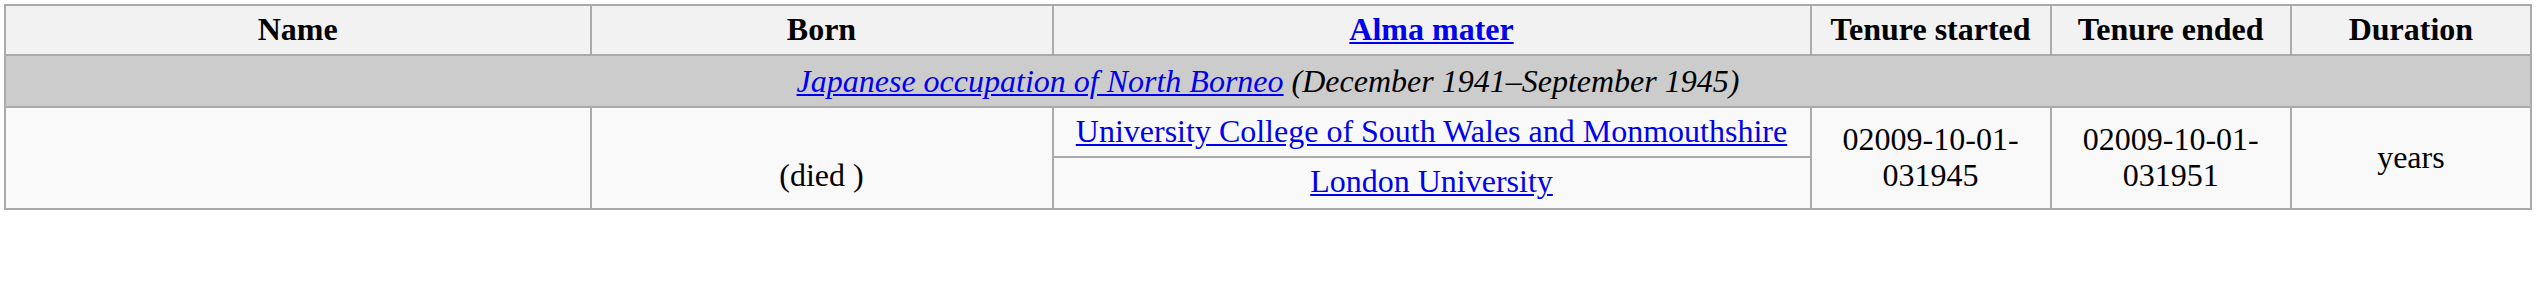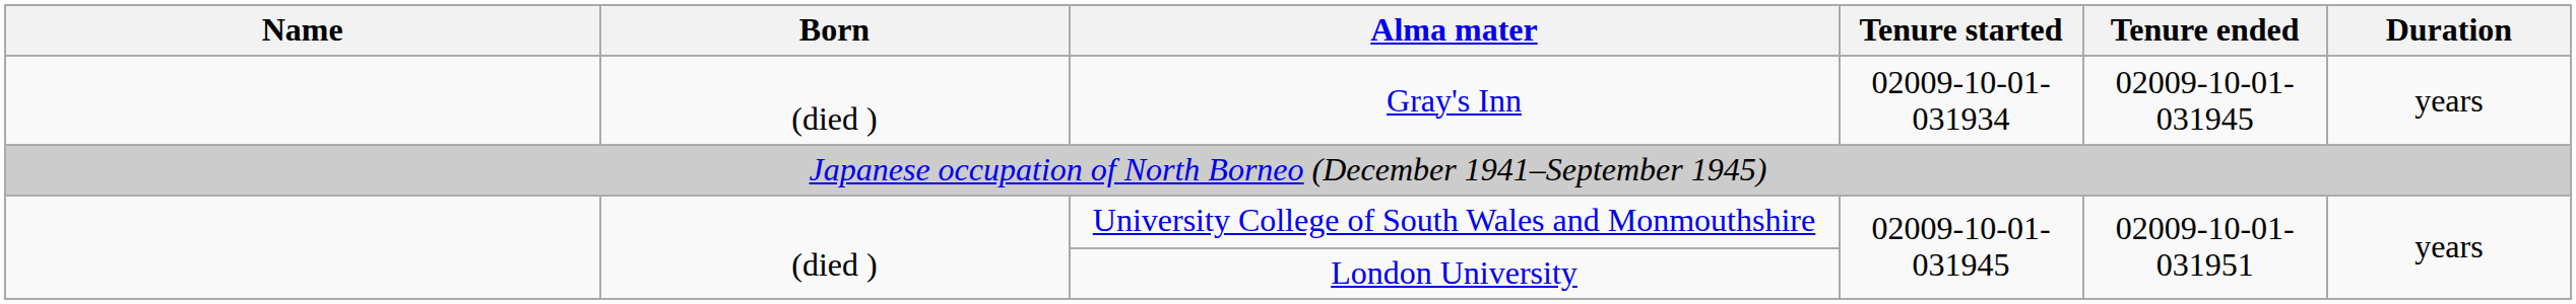+ row: (died ) | Gray's Inn | 02009-10-01-031934 | 02009-10-01-031945 | years
